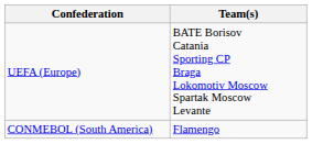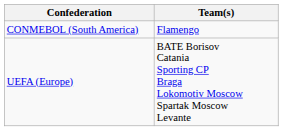rows swapped: CONMEBOL (South America) <-> UEFA (Europe)
